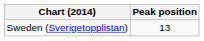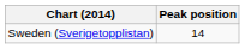Sweden (Sverigetopplistan) | Peak position: 13 -> 14
